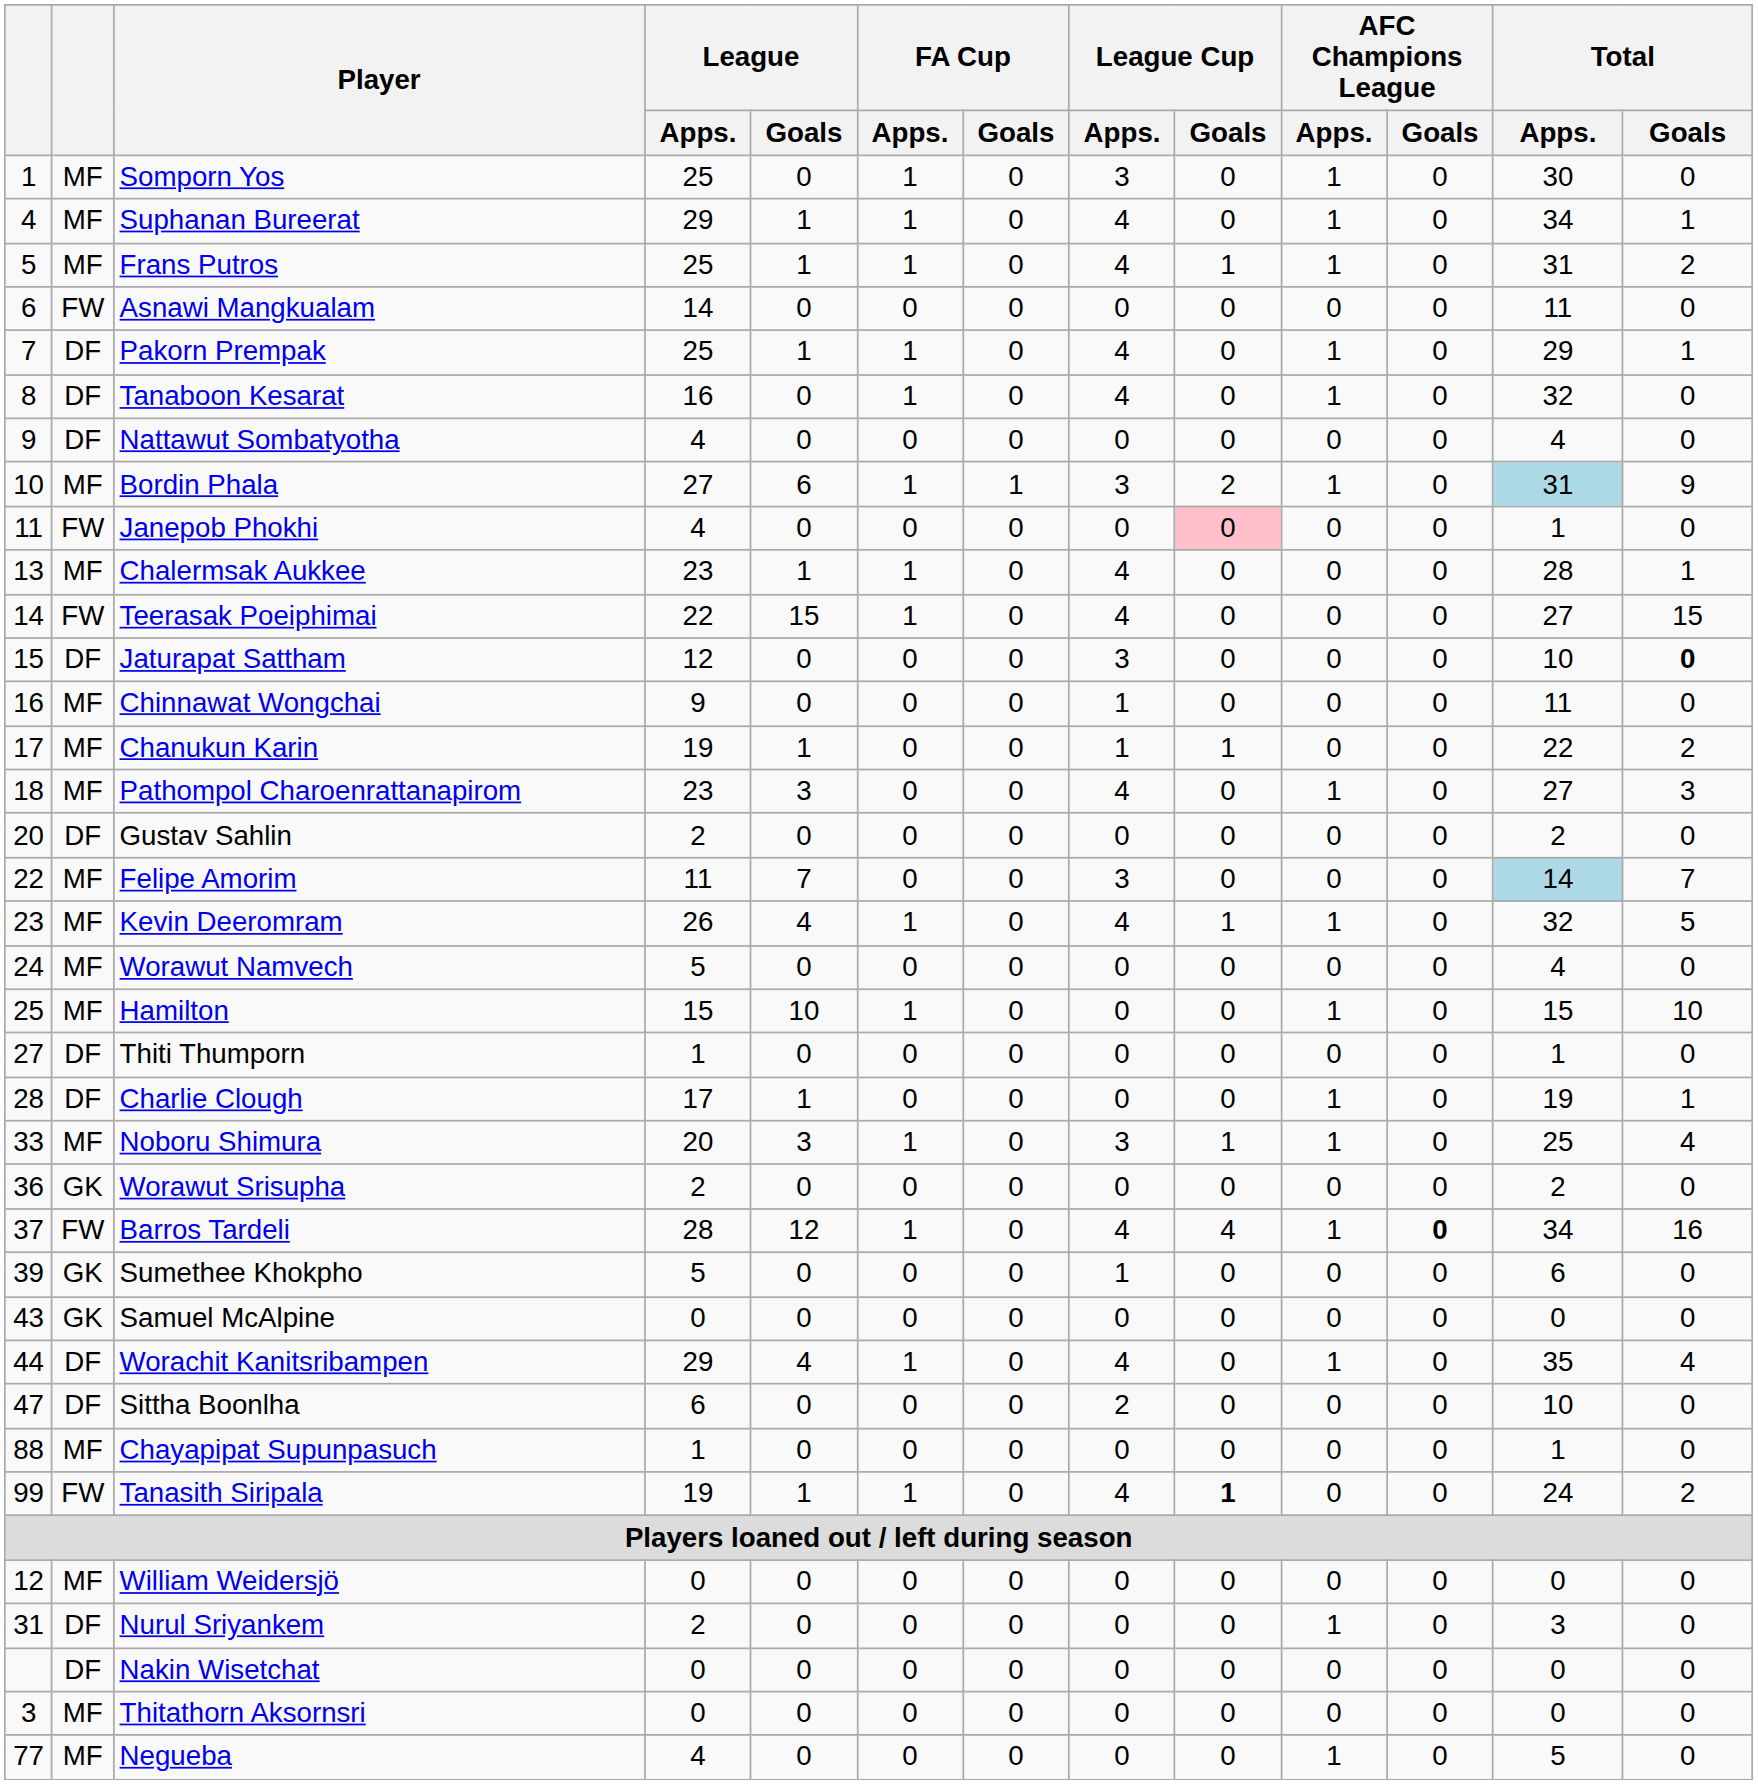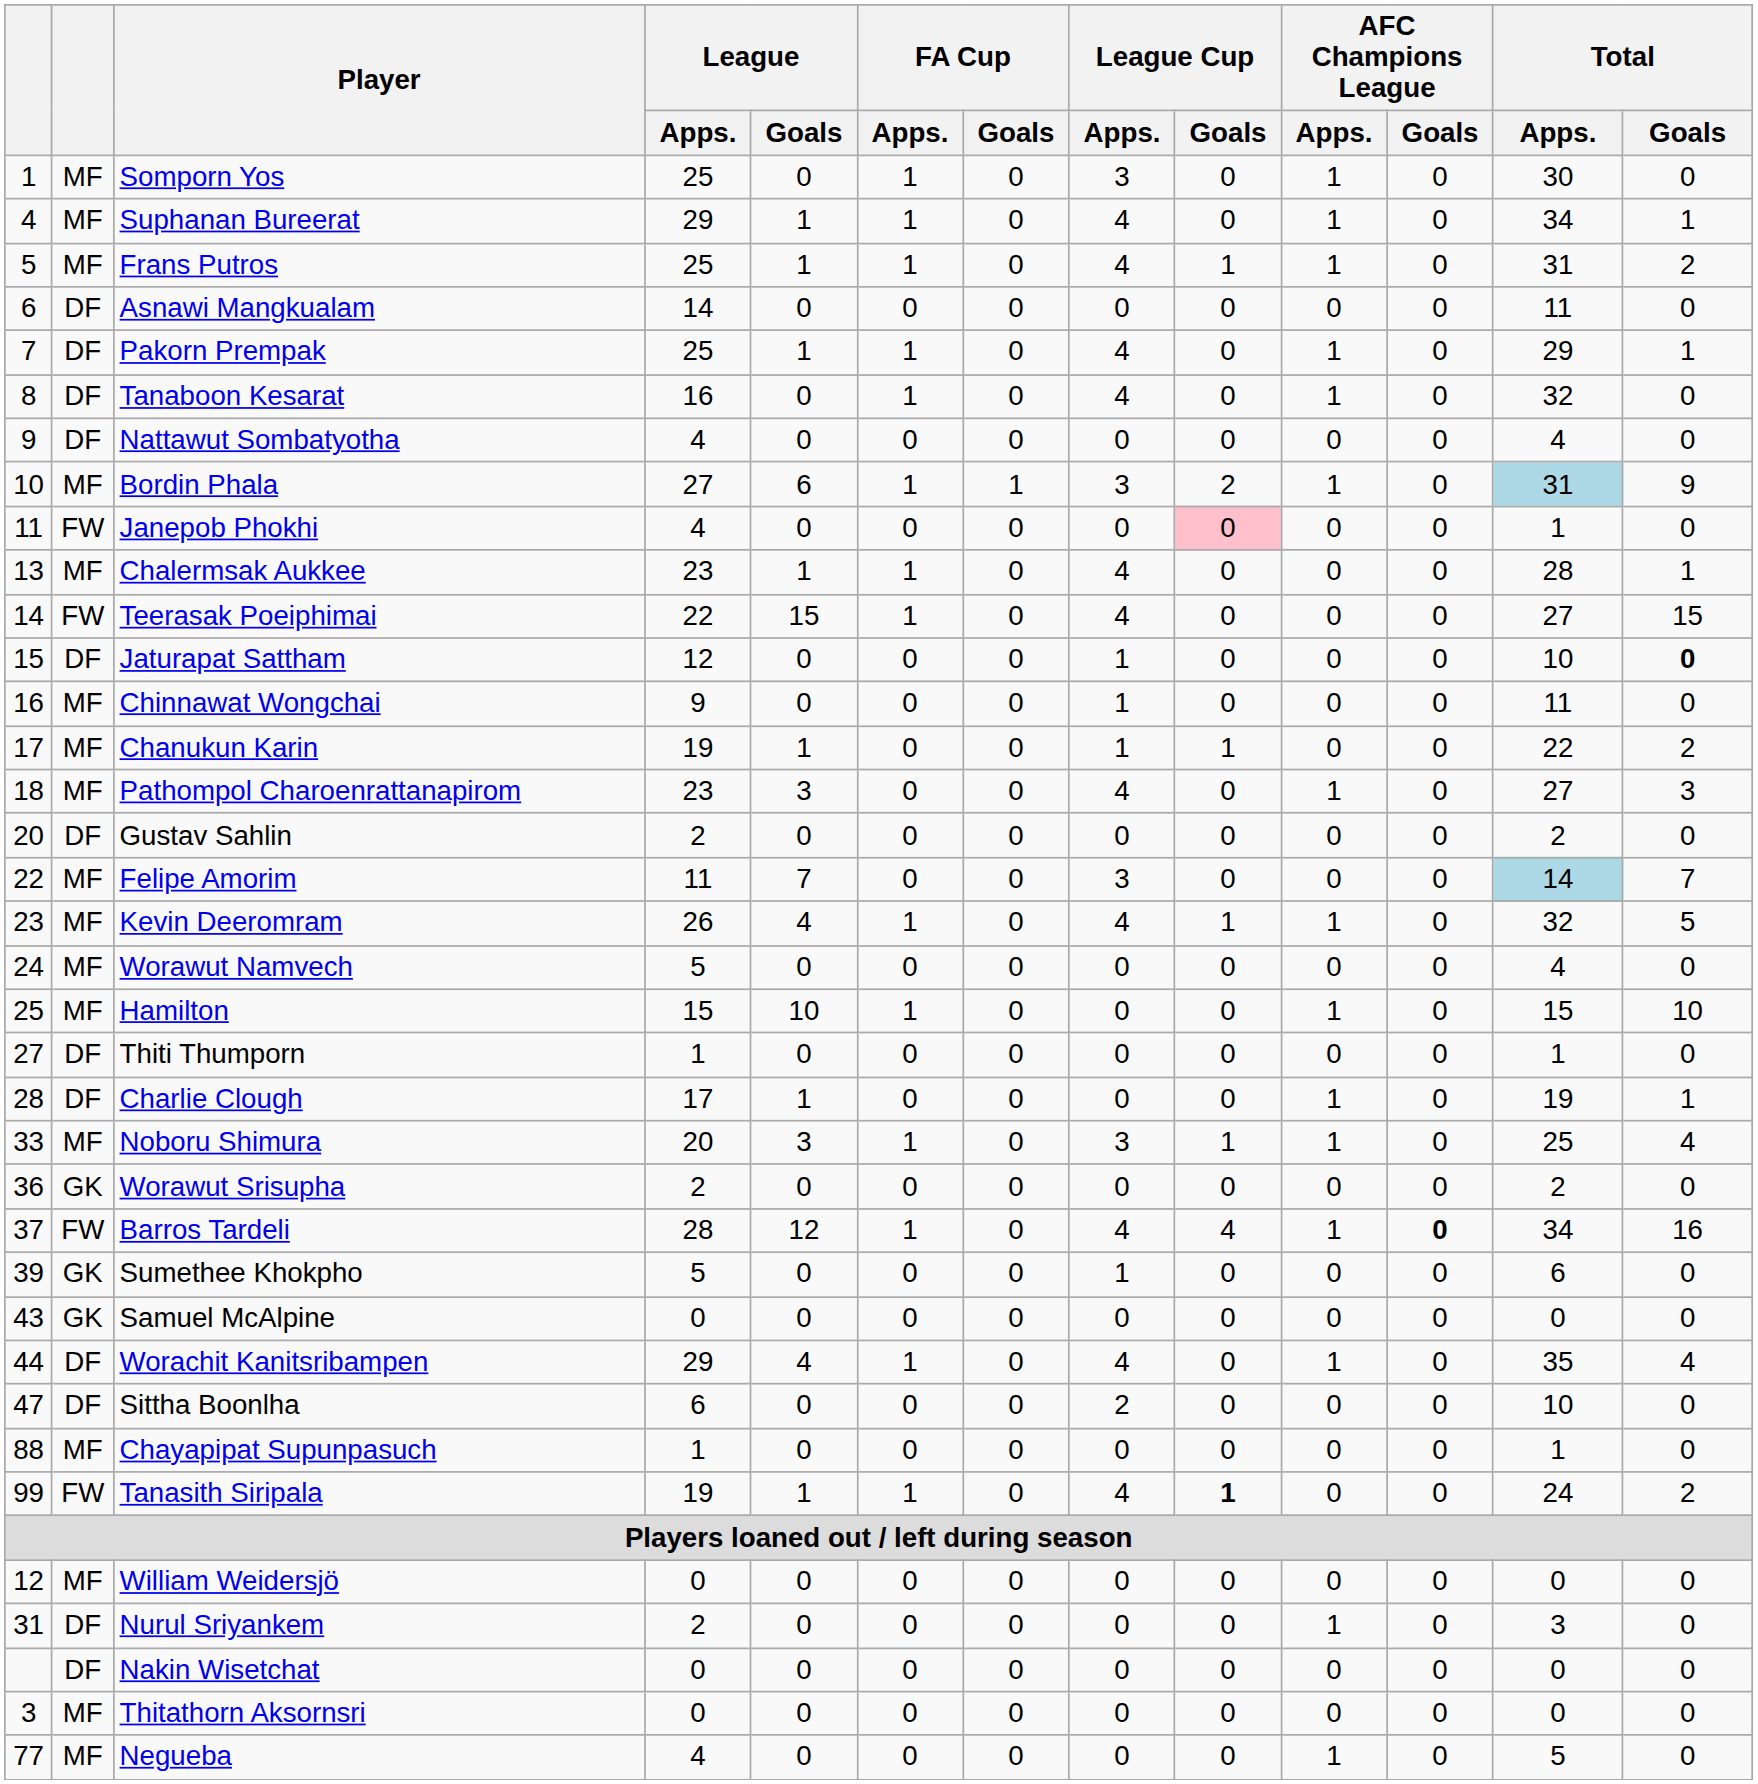Asnawi Mangkualam | column 2: FW -> DF
Jaturapat Sattham | League Cup / Apps.: 3 -> 1
